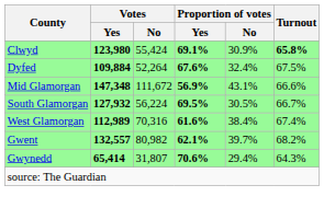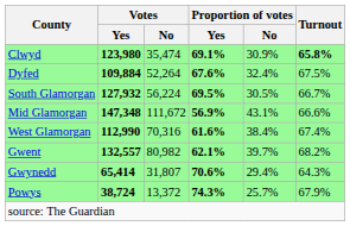Clwyd | Votes / No: 55,424 -> 35,474
rows swapped: Mid Glamorgan <-> South Glamorgan
West Glamorgan | Votes / Yes: 112,989 -> 112,990
+ row: Powys | 38,724 | 13,372 | 74.3% | 25.7% | 67.9%
